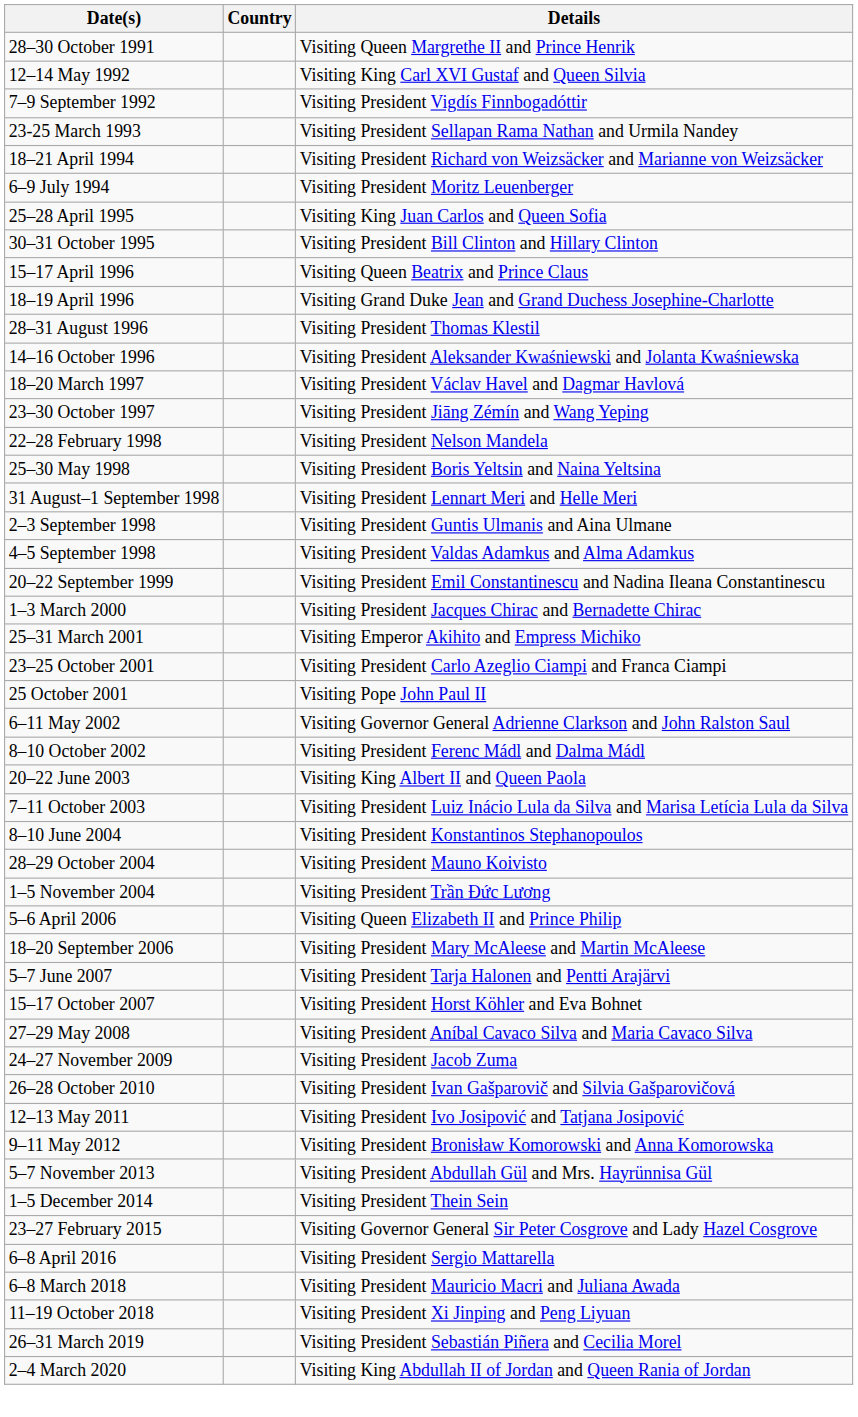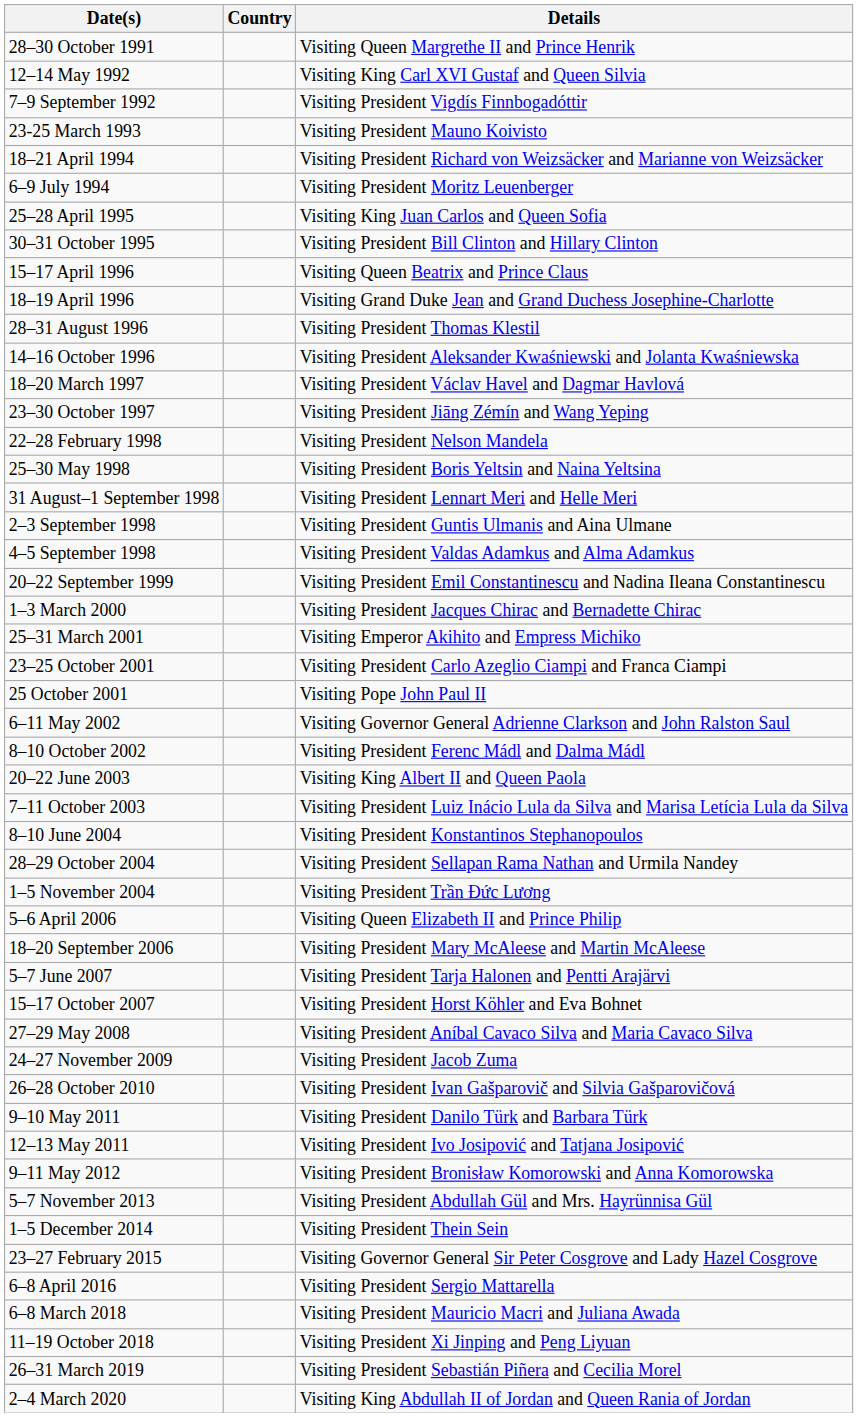23-25 March 1993 | Details: Visiting President Sellapan Rama Nathan and Urmila Nandey -> Visiting President Mauno Koivisto
28–29 October 2004 | Details: Visiting President Mauno Koivisto -> Visiting President Sellapan Rama Nathan and Urmila Nandey
+ row: 9–10 May 2011 | Visiting President Danilo Türk and Barbara Türk
